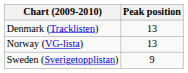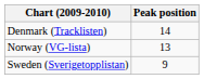Denmark (Tracklisten) | Peak position: 13 -> 14
